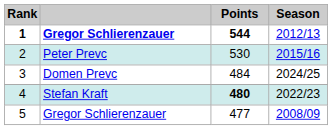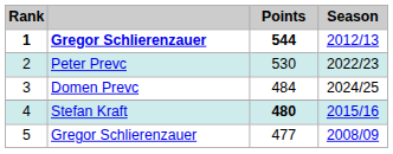2 | Season: 2015/16 -> 2022/23
4 | Season: 2022/23 -> 2015/16
